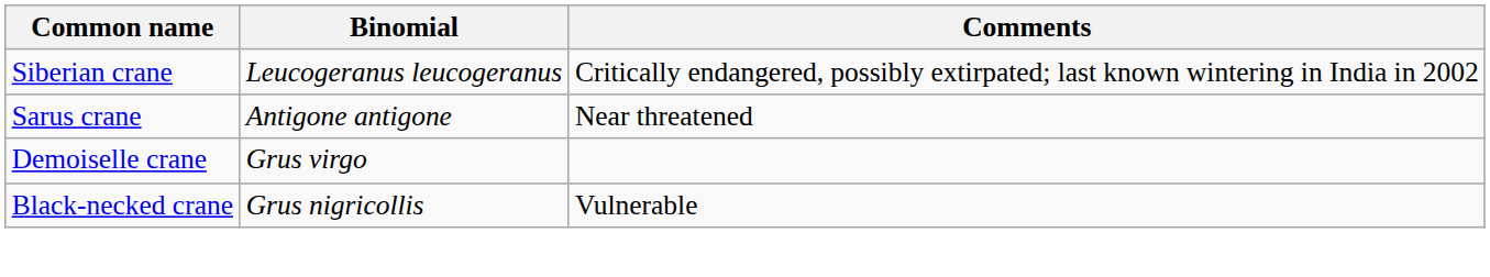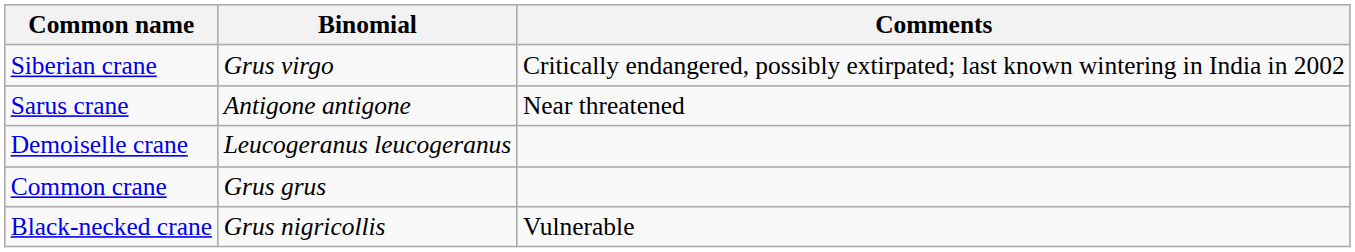Siberian crane | Binomial: Leucogeranus leucogeranus -> Grus virgo
Demoiselle crane | Binomial: Grus virgo -> Leucogeranus leucogeranus
+ row: Common crane | Grus grus
